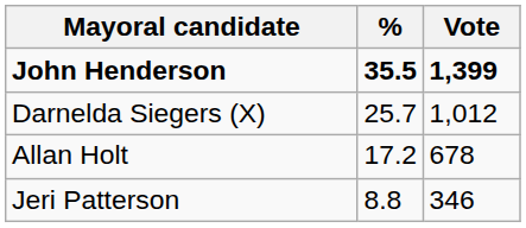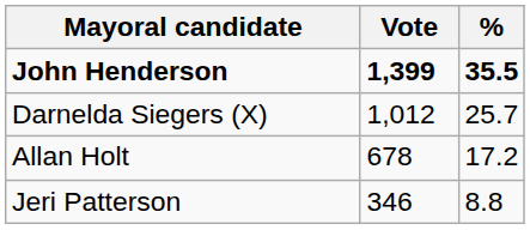columns swapped: Vote <-> %
